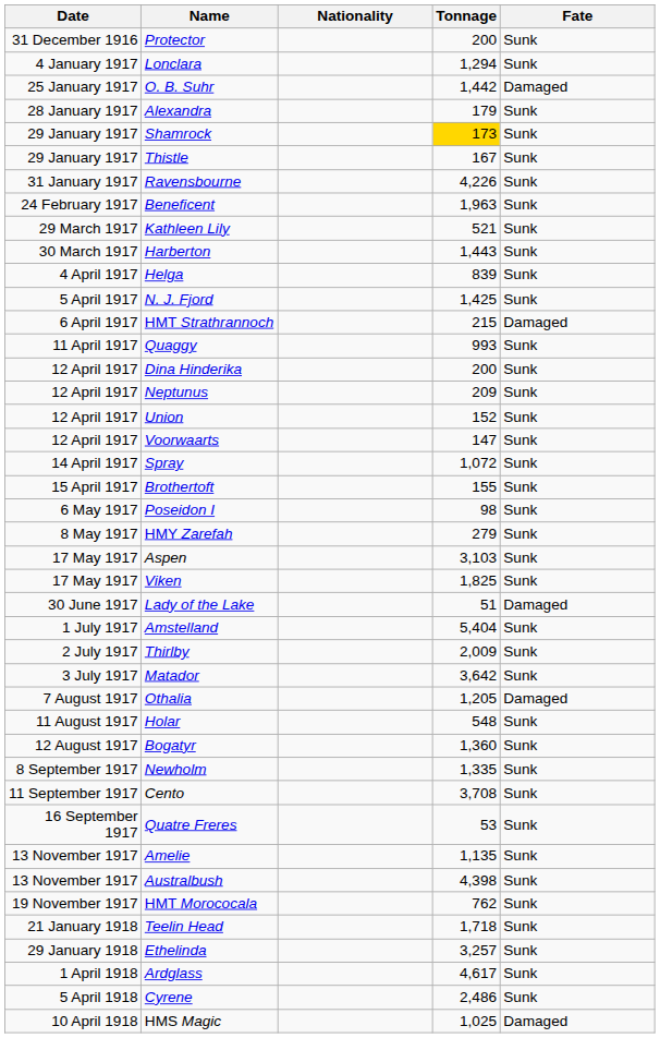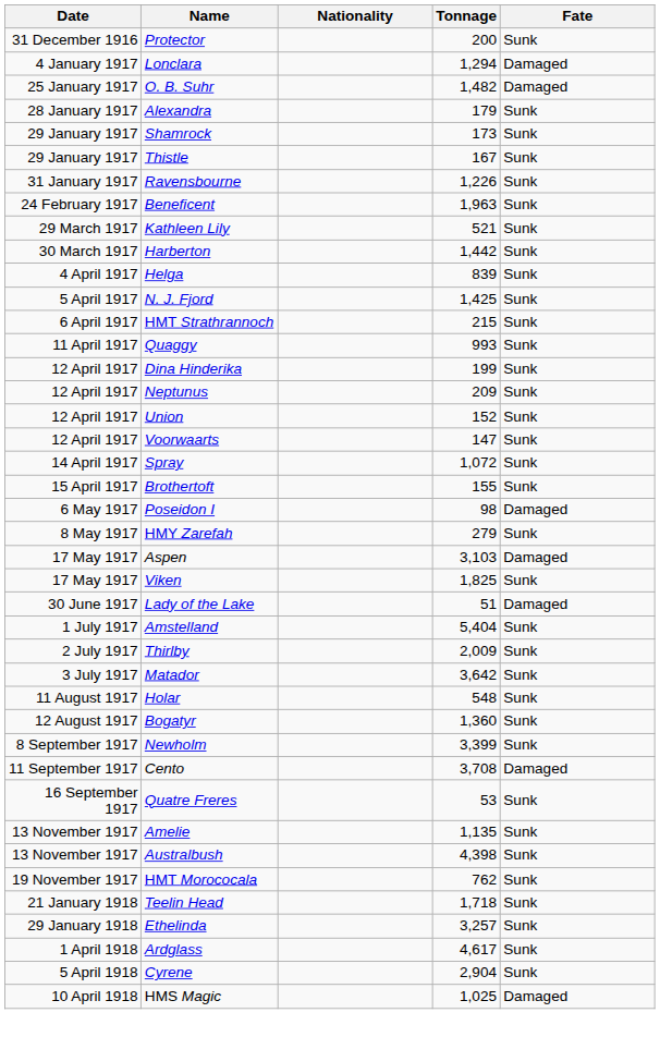Lonclara | Fate: Sunk -> Damaged
O. B. Suhr | Tonnage: 1,442 -> 1,482
Shamrock | Tonnage: gold background -> no background
Ravensbourne | Tonnage: 4,226 -> 1,226
Harberton | Tonnage: 1,443 -> 1,442
HMT Strathrannoch | Fate: Damaged -> Sunk
Dina Hinderika | Tonnage: 200 -> 199
Poseidon I | Fate: Sunk -> Damaged
Aspen | Fate: Sunk -> Damaged
- row: 7 August 1917 | Othalia | 1,205 | Damaged
Newholm | Tonnage: 1,335 -> 3,399
Cento | Fate: Sunk -> Damaged
Cyrene | Tonnage: 2,486 -> 2,904
